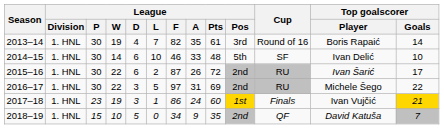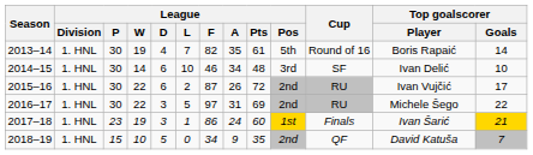2013–14 | League / Pos: 3rd -> 5th
2014–15 | League / A: 33 -> 34
2014–15 | League / Pos: 5th -> 3rd
2015–16 | Top goalscorer / Player: Ivan Šarić -> Ivan Vujčić
2017–18 | Top goalscorer / Player: Ivan Vujčić -> Ivan Šarić
